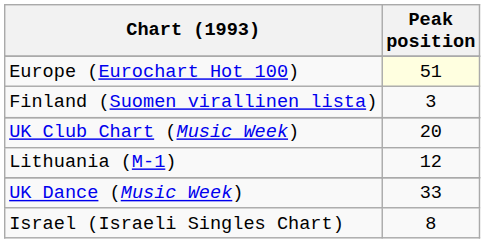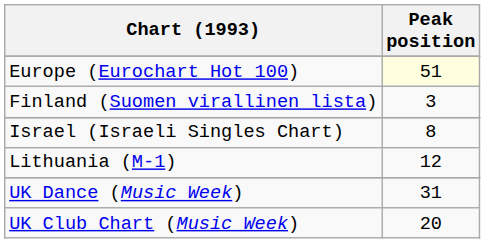rows swapped: Israel (Israeli Singles Chart) <-> UK Club Chart (Music Week)
UK Dance (Music Week) | Peak position: 33 -> 31
